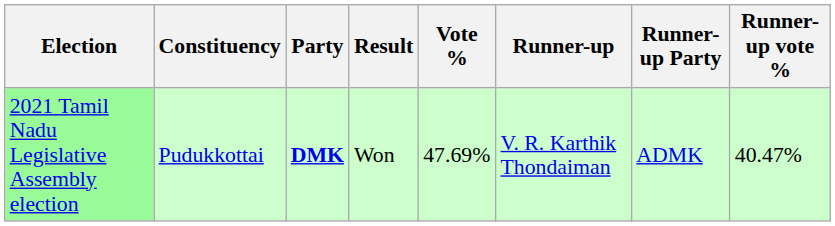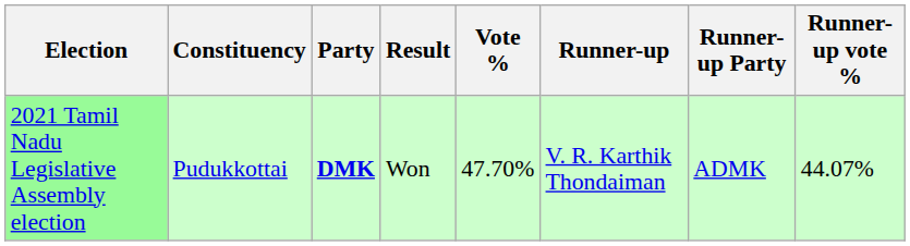2021 Tamil Nadu Legislative Assembly election | Vote %: 47.69% -> 47.70%
2021 Tamil Nadu Legislative Assembly election | Runner-up vote %: 40.47% -> 44.07%
